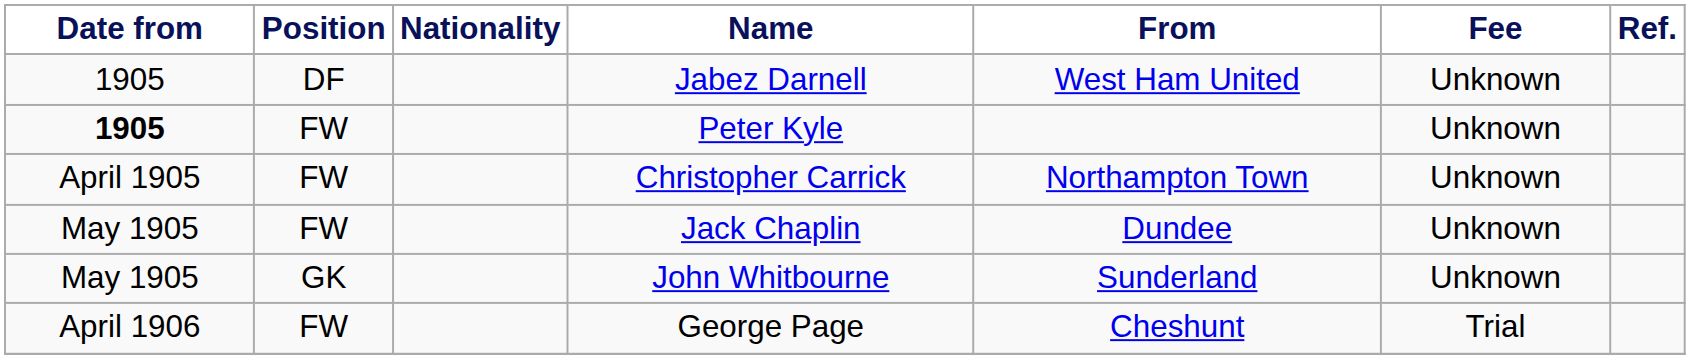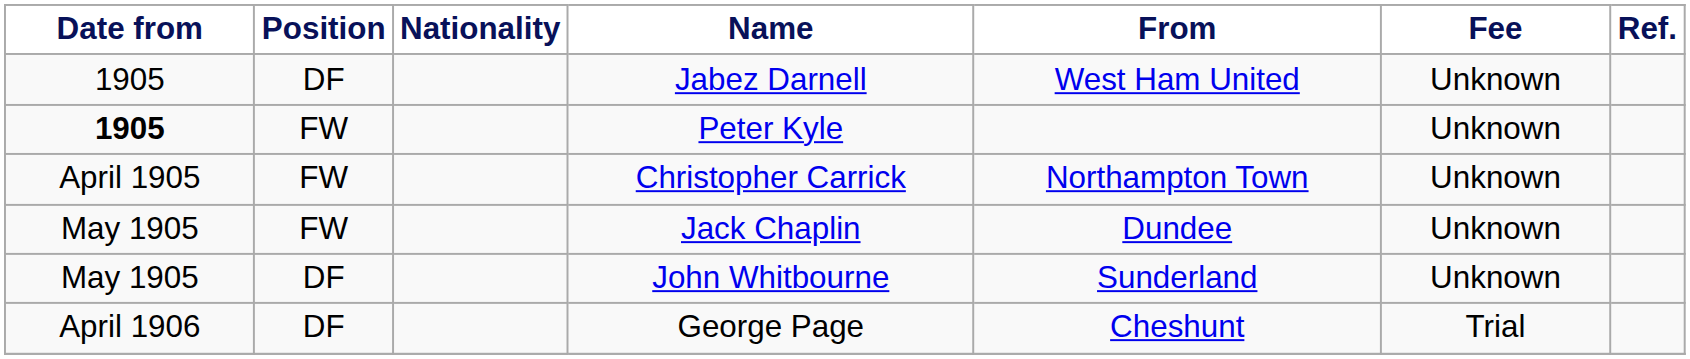John Whitbourne | Position: GK -> DF
George Page | Position: FW -> DF
